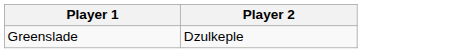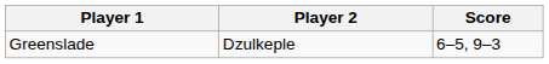+ column: Score | 6–5, 9–3
